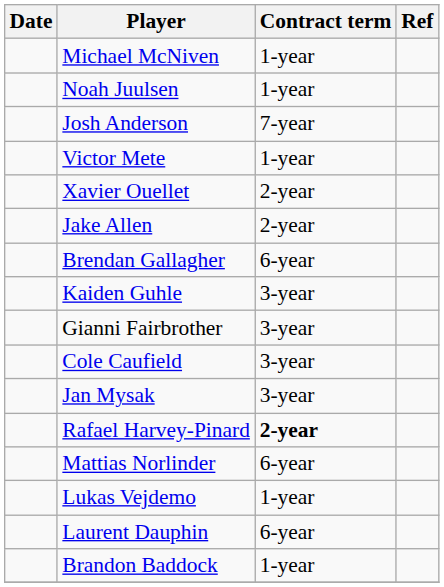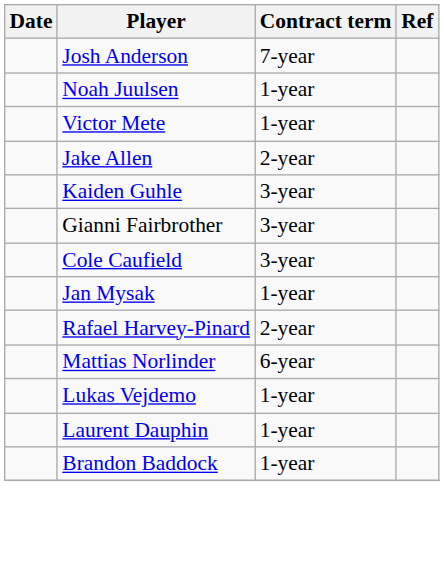- row: Michael McNiven | 1-year
rows swapped: Noah Juulsen <-> Josh Anderson
- row: Xavier Ouellet | 2-year
- row: Brendan Gallagher | 6-year
Jan Mysak | Contract term: 3-year -> 1-year
Rafael Harvey-Pinard | Contract term: bold -> normal
Laurent Dauphin | Contract term: 6-year -> 1-year
